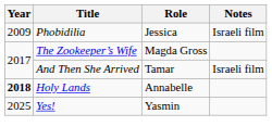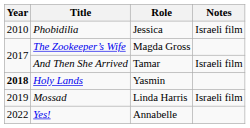Phobidilia | Year: 2009 -> 2010
Holy Lands | Role: Annabelle -> Yasmin
+ row: 2019 | Mossad | Linda Harris | Israeli film
Yes! | Year: 2025 -> 2022
Yes! | Role: Yasmin -> Annabelle
